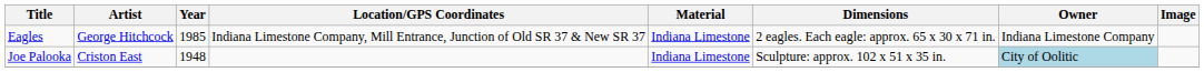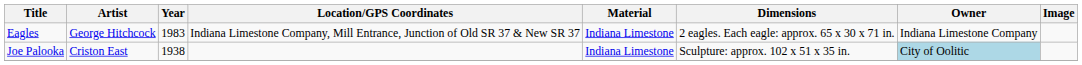Eagles | Year: 1985 -> 1983
Joe Palooka | Year: 1948 -> 1938
